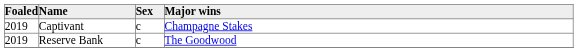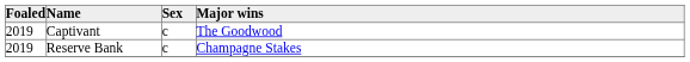Captivant | Major wins: Champagne Stakes -> The Goodwood
Reserve Bank | Major wins: The Goodwood -> Champagne Stakes
